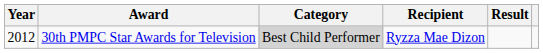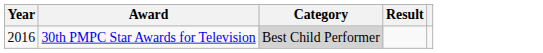- column: Recipient | Ryzza Mae Dizon
30th PMPC Star Awards for Television | Year: 2012 -> 2016
